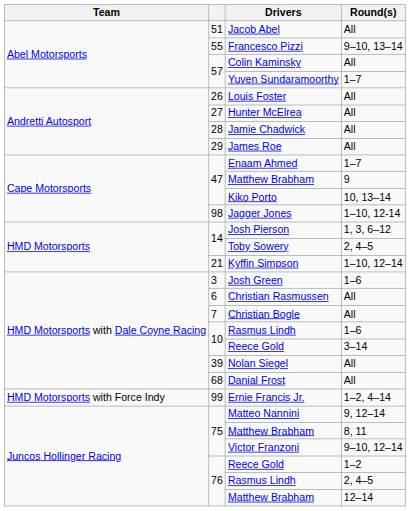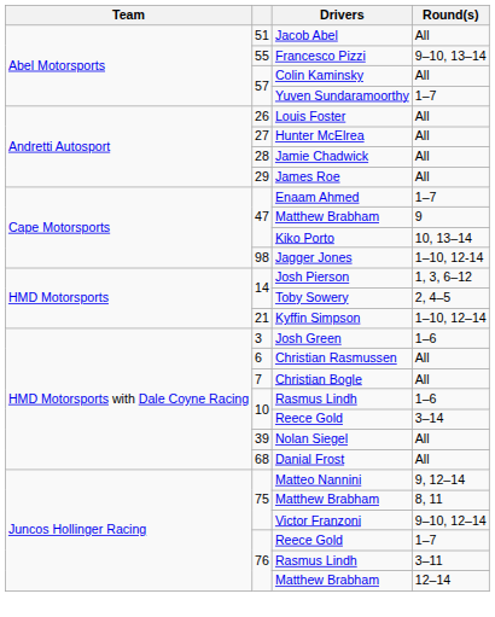- row: HMD Motorsports with Force Indy | 99 | Ernie Francis Jr. | 1–2, 4–14
76 / Reece Gold | Round(s): 1–2 -> 1–7
76 / Rasmus Lindh | Round(s): 2, 4–5 -> 3–11
